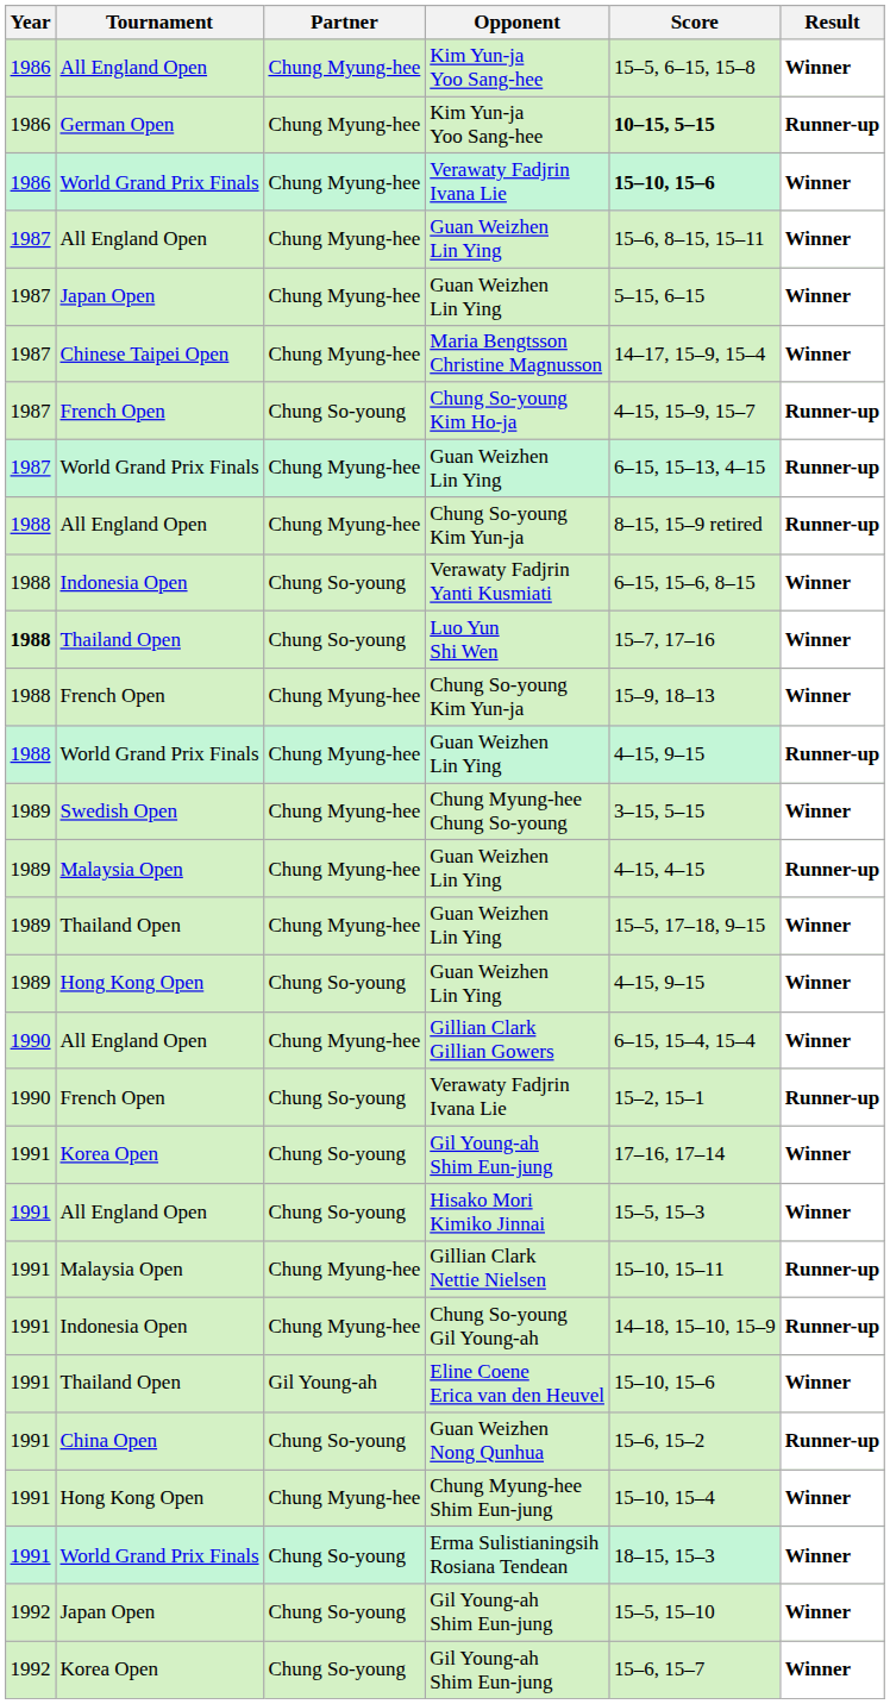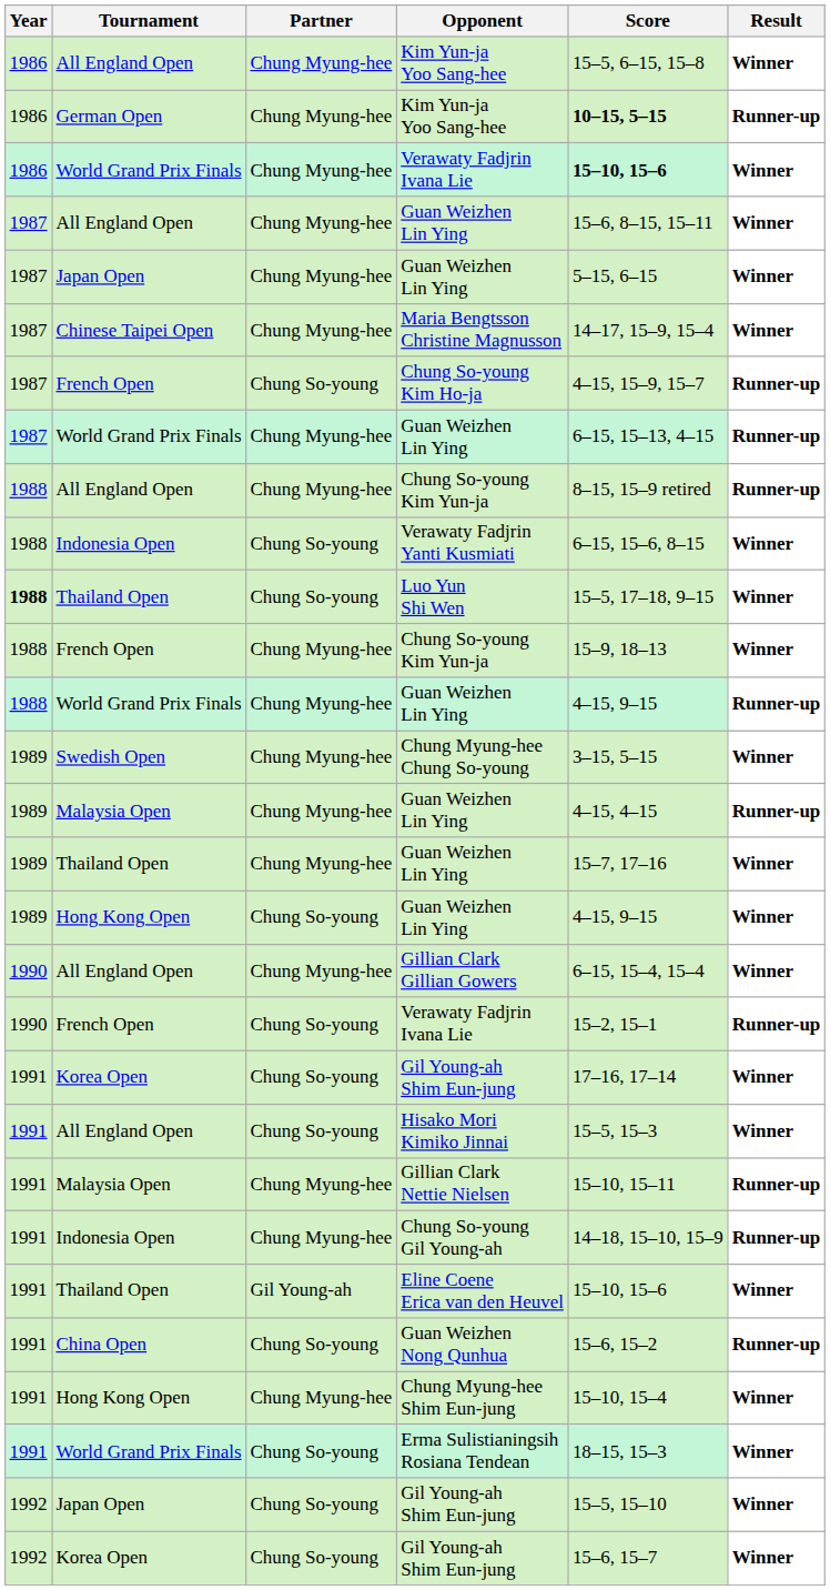Luo Yun Shi Wen | Score: 15–7, 17–16 -> 15–5, 17–18, 9–15
Thailand Open / Guan Weizhen Lin Ying | Score: 15–5, 17–18, 9–15 -> 15–7, 17–16
